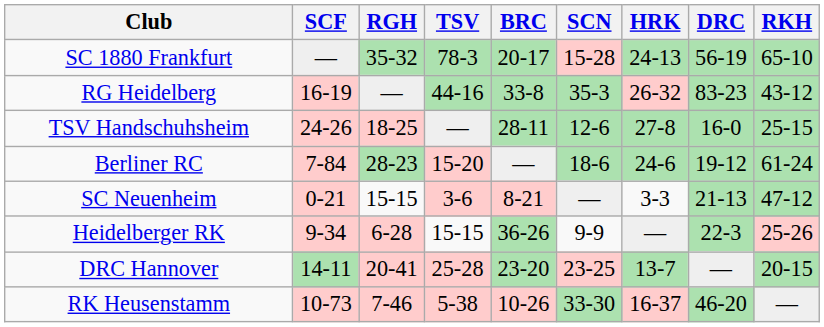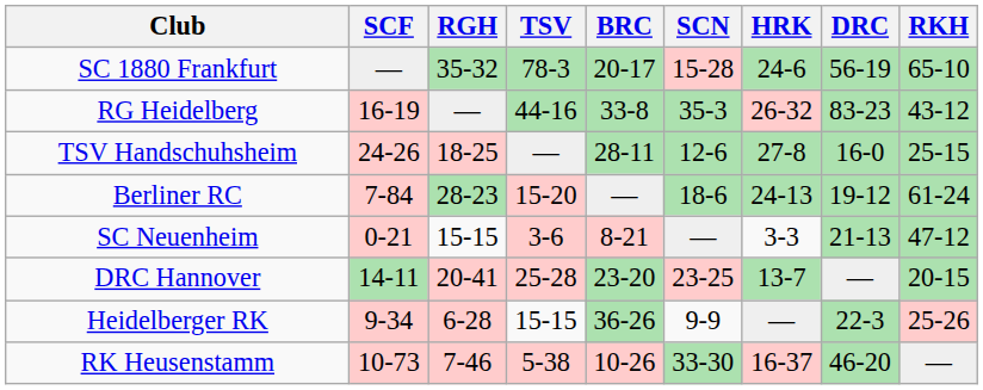SC 1880 Frankfurt | HRK: 24-13 -> 24-6
Berliner RC | HRK: 24-6 -> 24-13
rows swapped: Heidelberger RK <-> DRC Hannover
